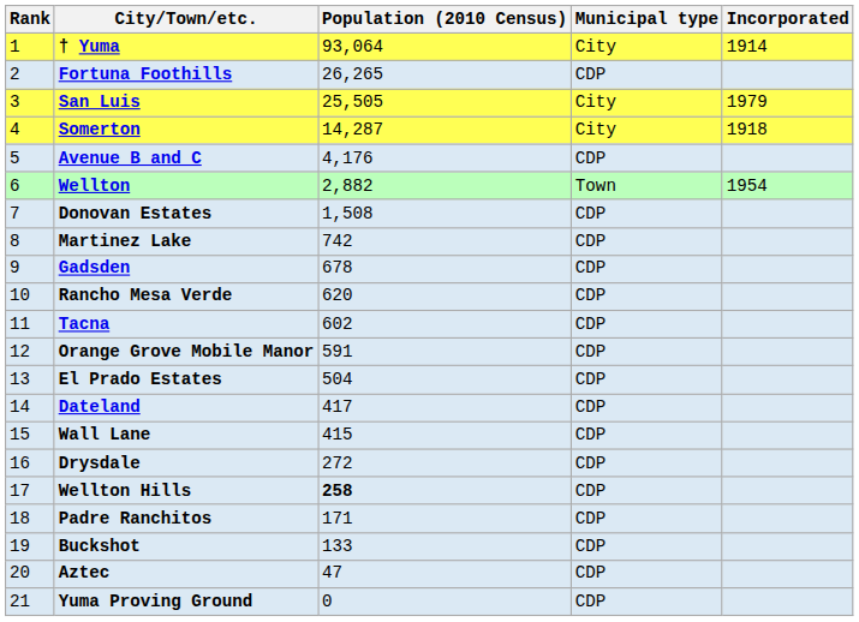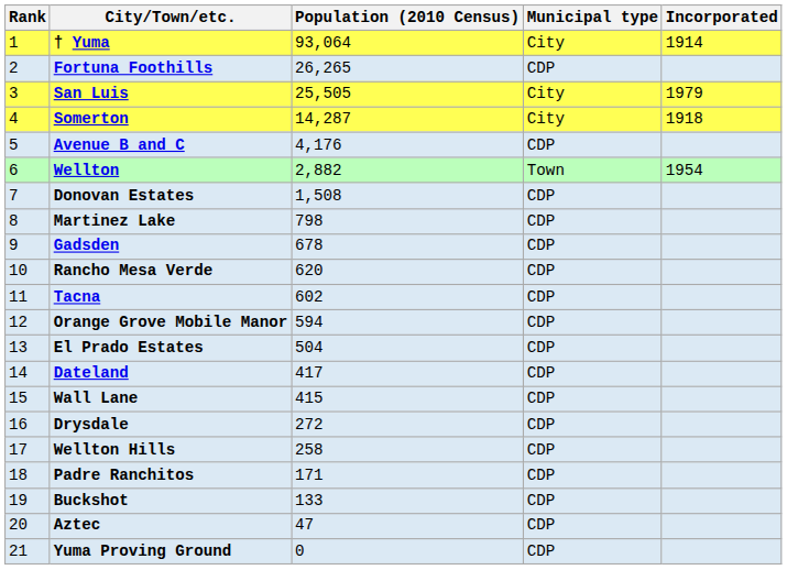Martinez Lake | Population (2010 Census): 742 -> 798
Orange Grove Mobile Manor | Population (2010 Census): 591 -> 594
Wellton Hills | Population (2010 Census): bold -> normal
